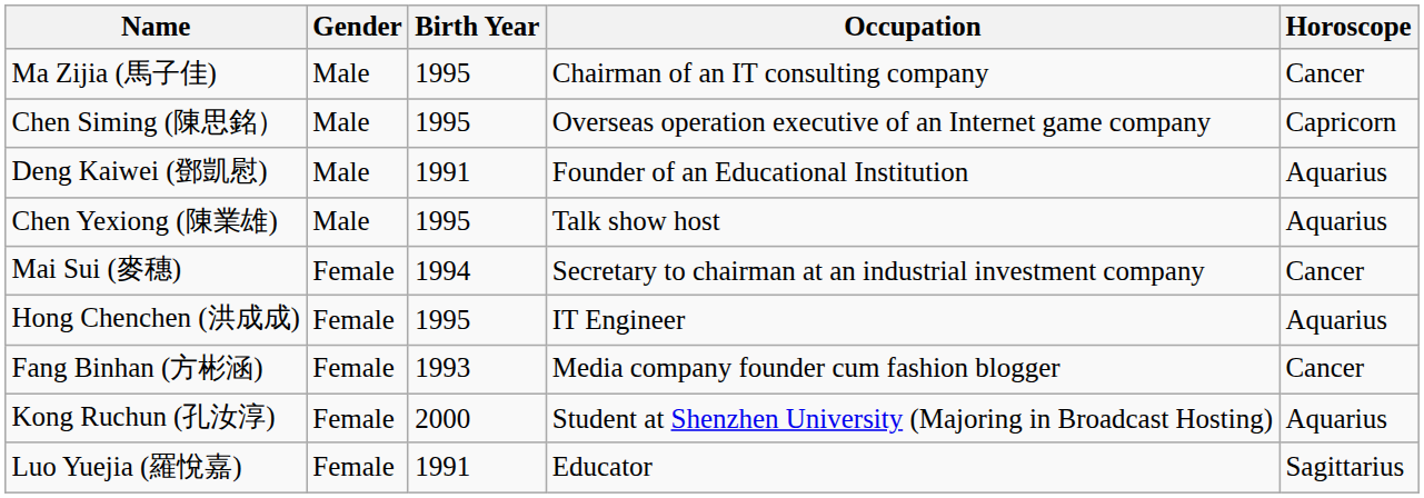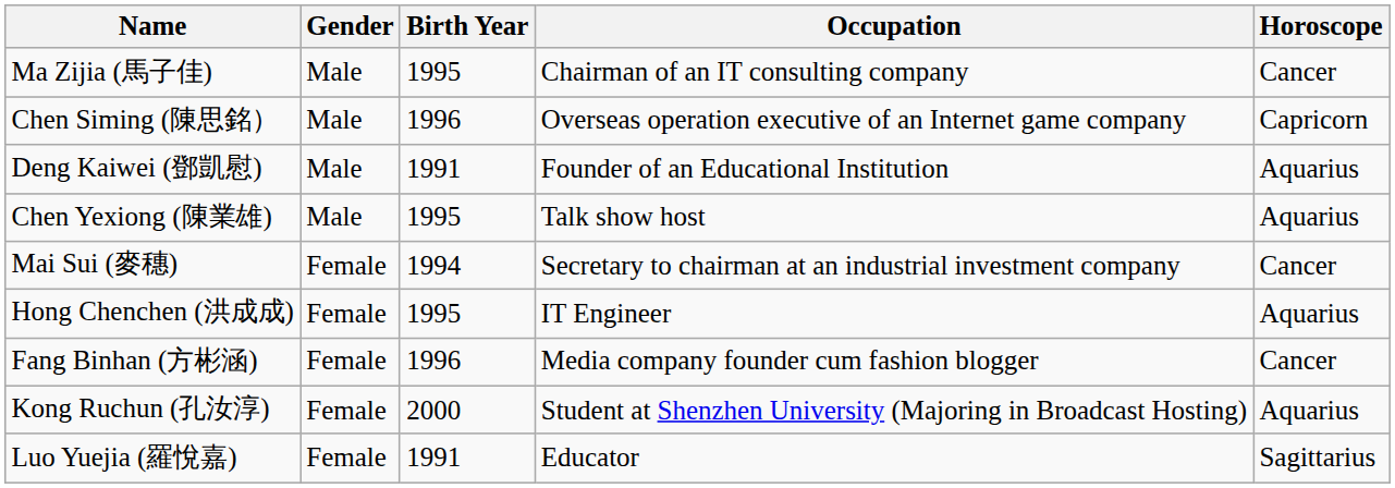Chen Siming (陳思銘） | Birth Year: 1995 -> 1996
Fang Binhan (方彬涵) | Birth Year: 1993 -> 1996
